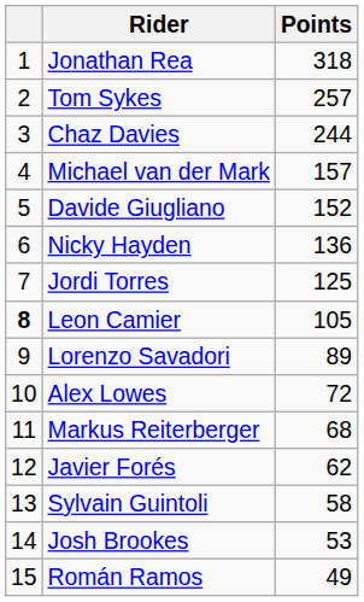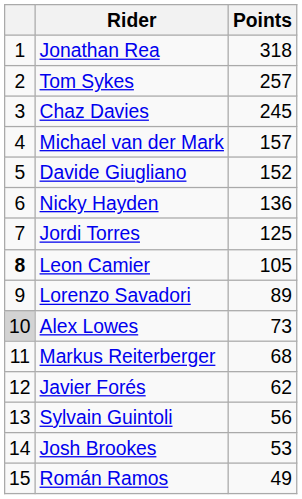Chaz Davies | Points: 244 -> 245
Alex Lowes | column 1: no background -> lightgrey background
Alex Lowes | Points: 72 -> 73
Sylvain Guintoli | Points: 58 -> 56
